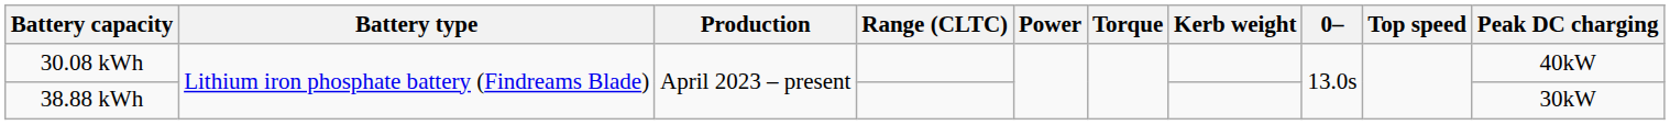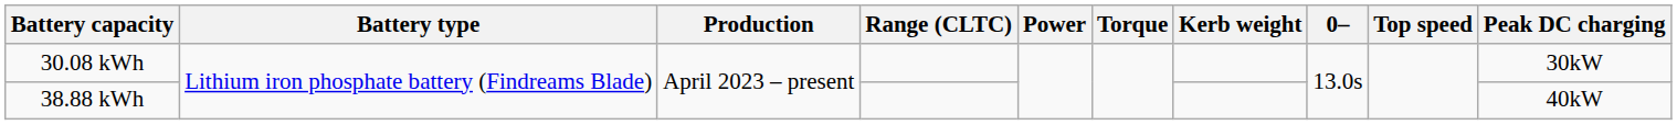30.08 kWh | Peak DC charging: 40kW -> 30kW
38.88 kWh | Peak DC charging: 30kW -> 40kW
